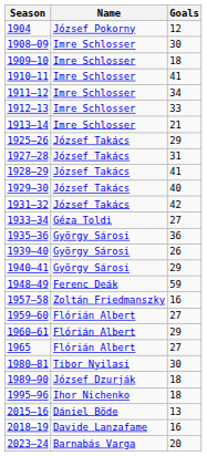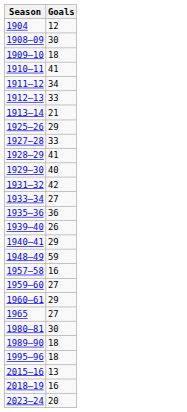- column: Name | József Pokorny | Imre Schlosser | Imre Schlosser | Imre Schlosser | Imre Schlosser | Imre Schlosser | Imre Schlosser | József Takács | József Takács | József Takács | József Takács | József Takács | Géza Toldi | György Sárosi | György Sárosi | György Sárosi | Ferenc Deák | Zoltán Friedmanszky | Flórián Albert | Flórián Albert | Flórián Albert | Tibor Nyilasi | József Dzurják | Ihor Nichenko | Dániel Böde | Davide Lanzafame | Barnabás Varga
1927–28 | Goals: 31 -> 33
